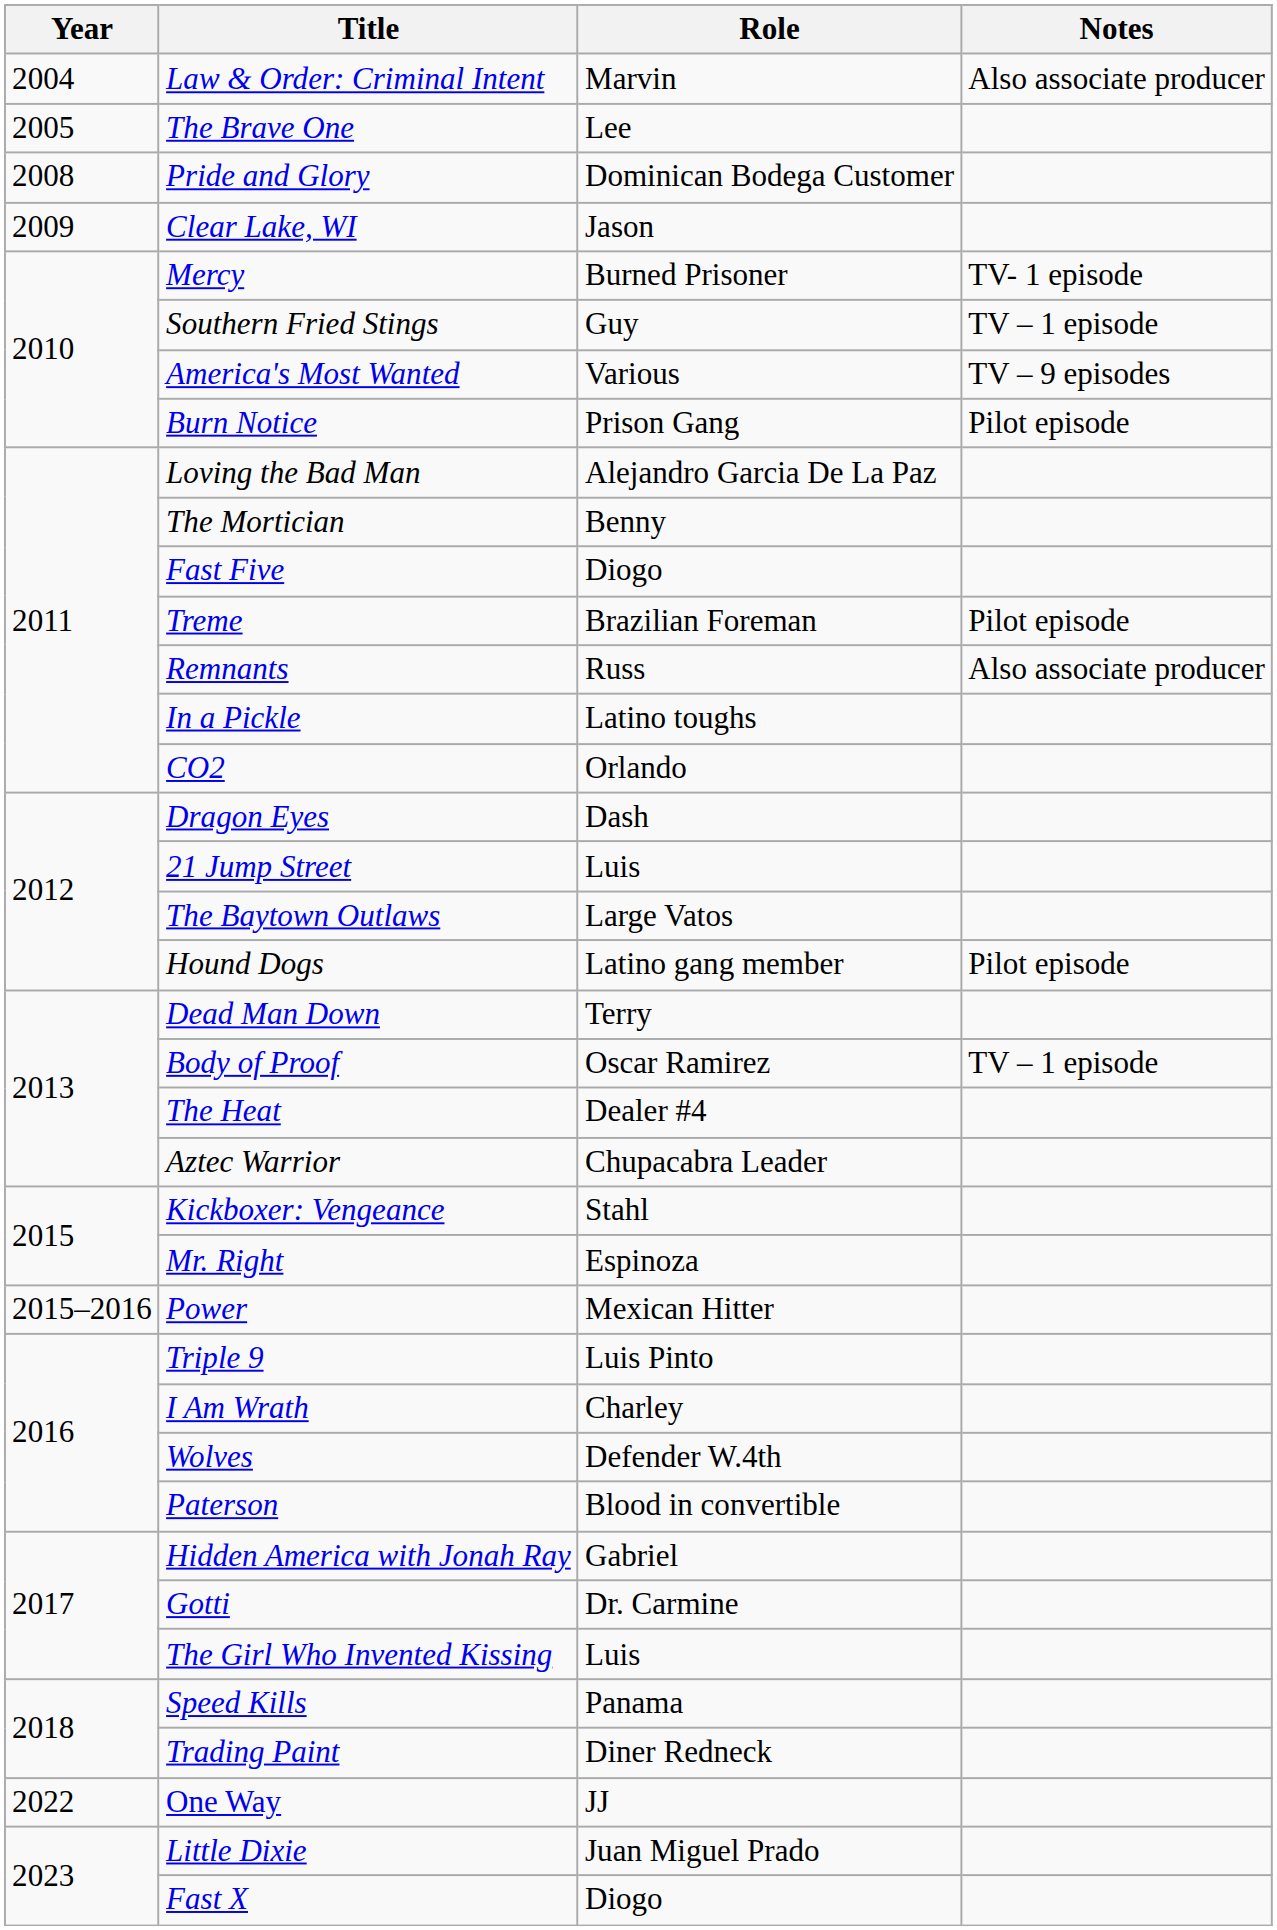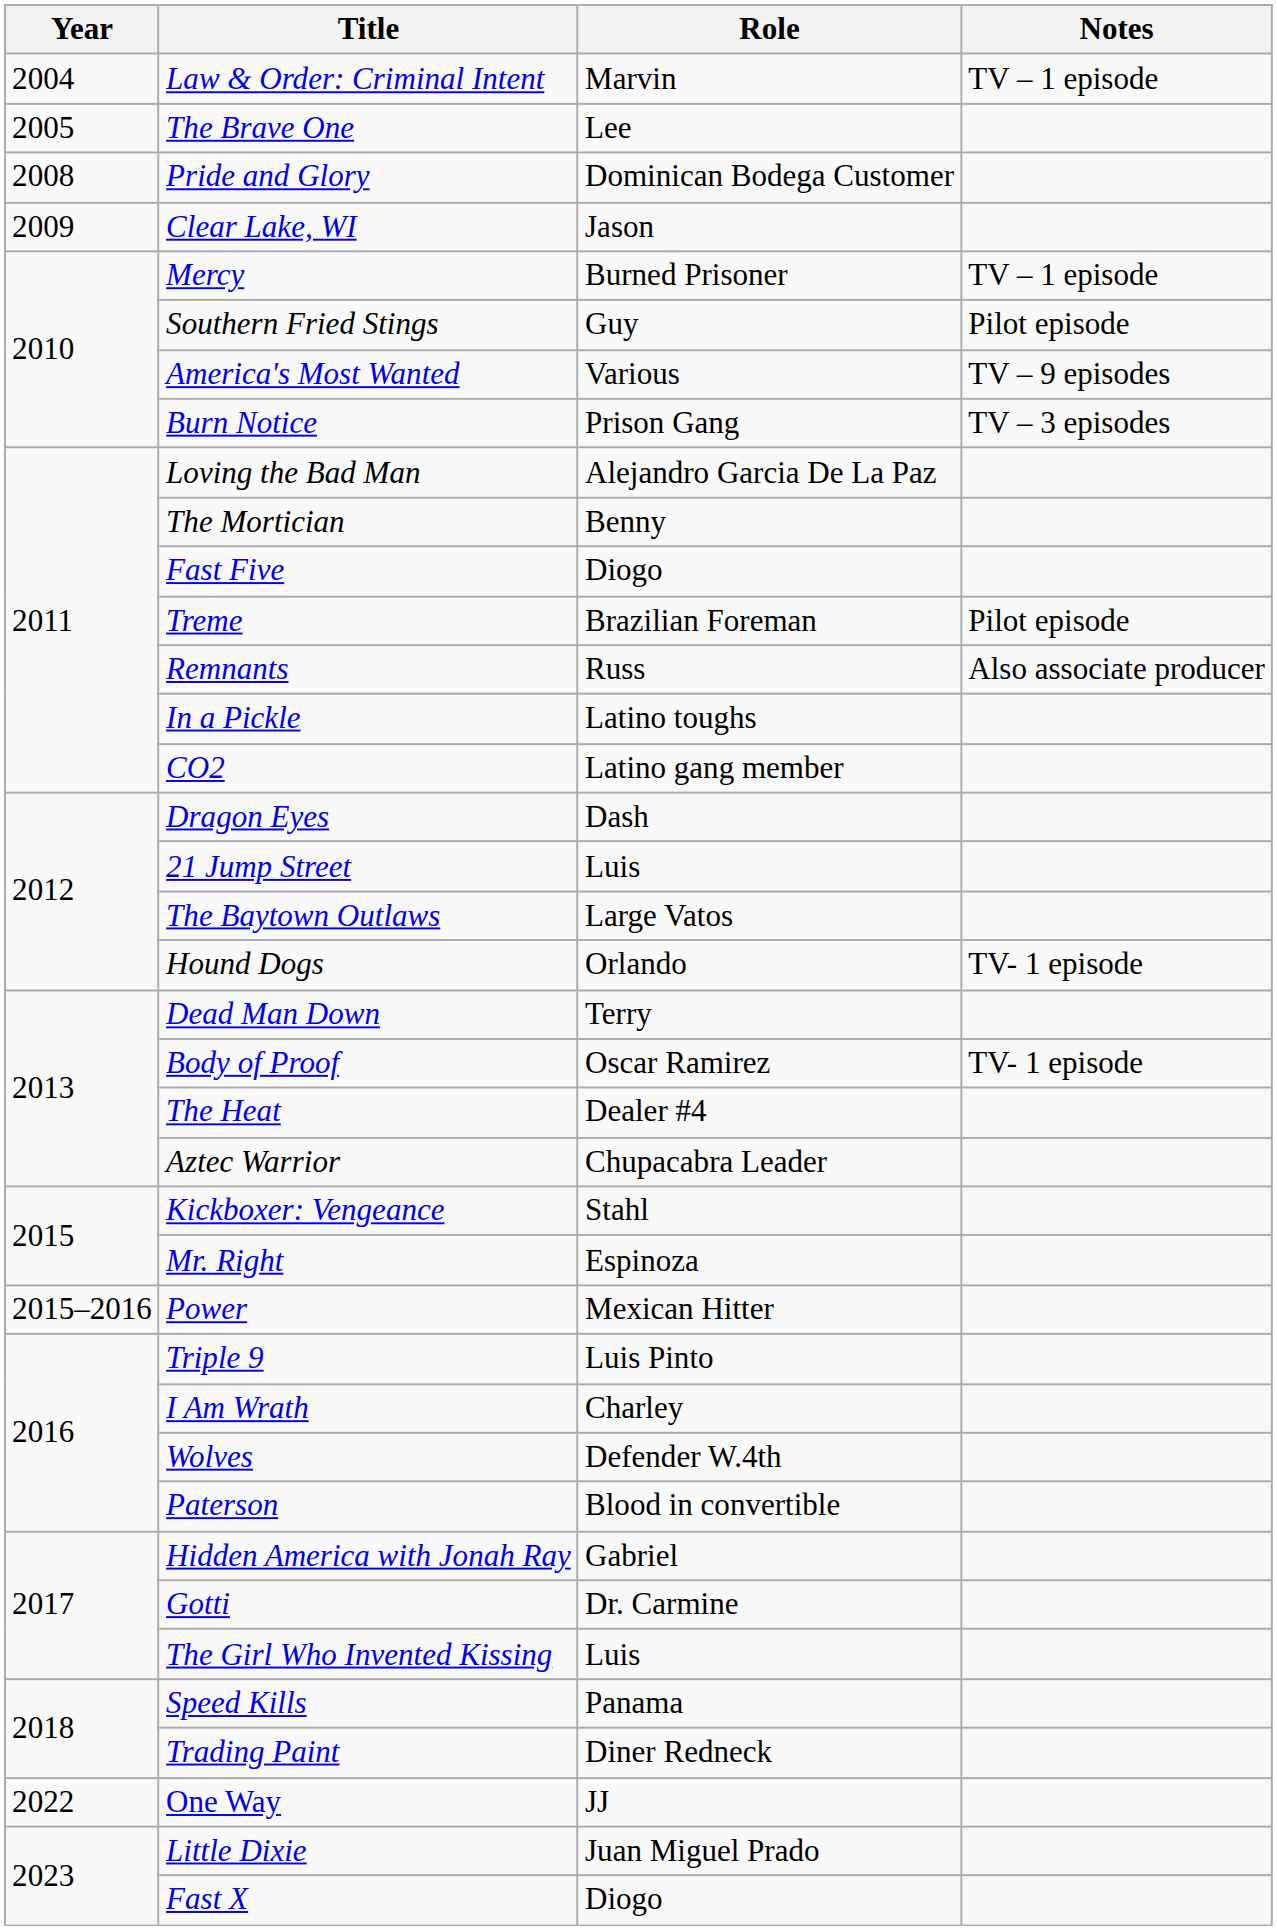Law & Order: Criminal Intent | Notes: Also associate producer -> TV – 1 episode
Mercy | Notes: TV- 1 episode -> TV – 1 episode
Southern Fried Stings | Notes: TV – 1 episode -> Pilot episode
Burn Notice | Notes: Pilot episode -> TV – 3 episodes
CO2 | Role: Orlando -> Latino gang member
Hound Dogs | Role: Latino gang member -> Orlando
Hound Dogs | Notes: Pilot episode -> TV- 1 episode
Body of Proof | Notes: TV – 1 episode -> TV- 1 episode
